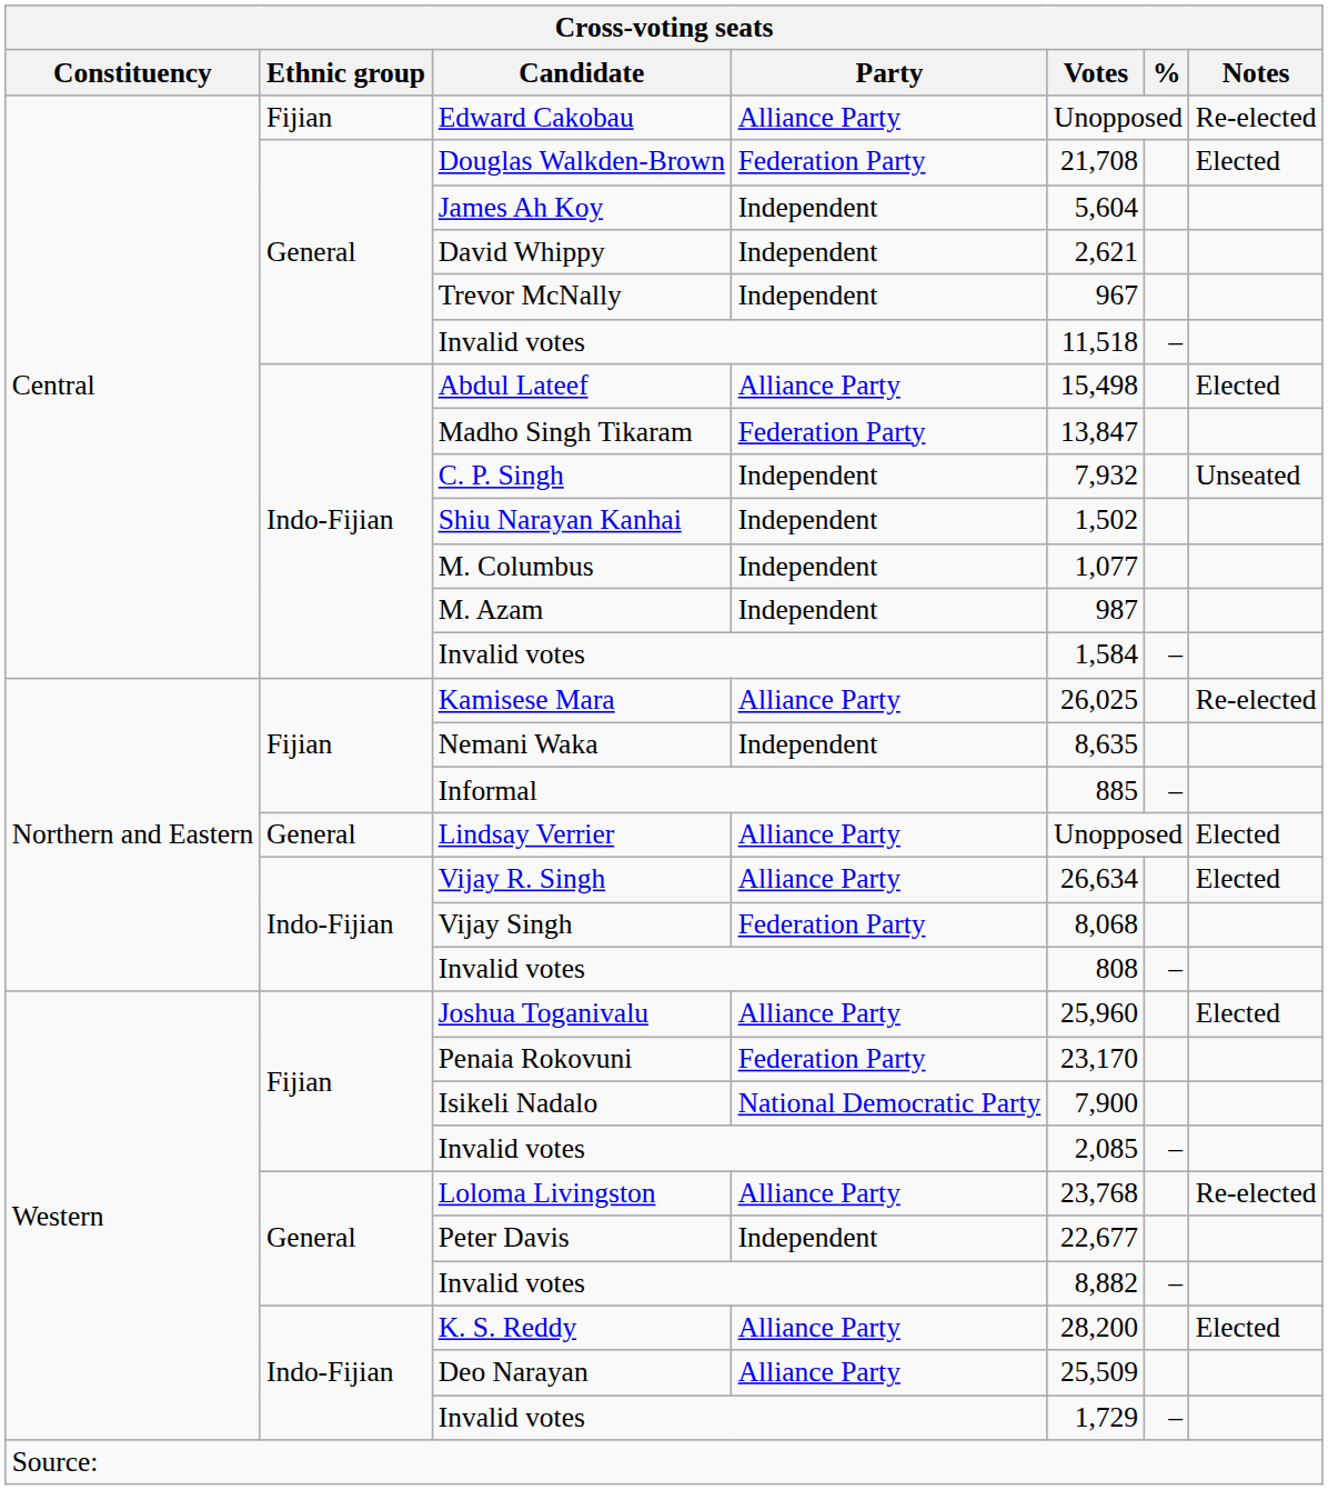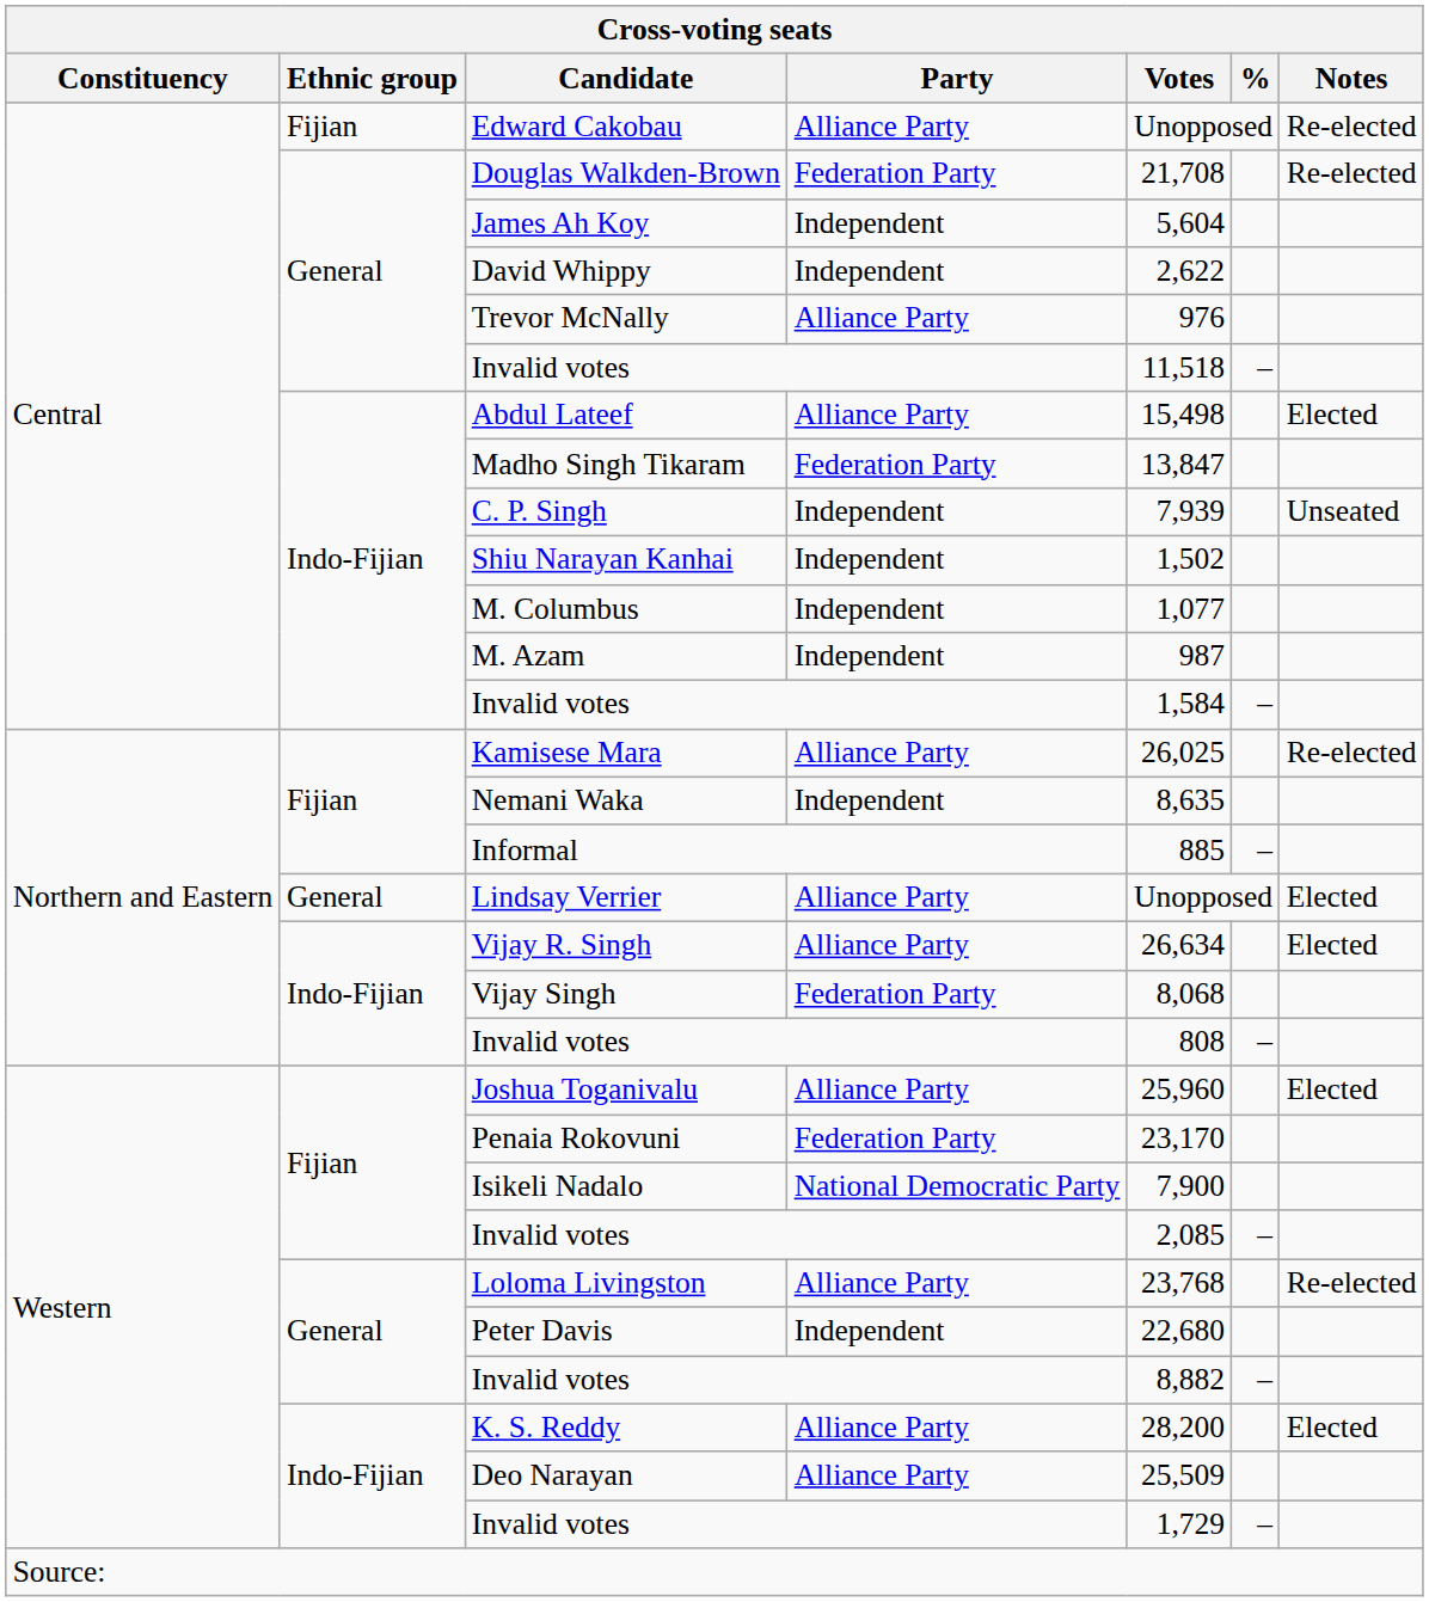Douglas Walkden-Brown | Notes: Elected -> Re-elected
David Whippy | Votes: 2,621 -> 2,622
Trevor McNally | Party: Independent -> Alliance Party
Trevor McNally | Votes: 967 -> 976
C. P. Singh | Votes: 7,932 -> 7,939
Peter Davis | Votes: 22,677 -> 22,680
